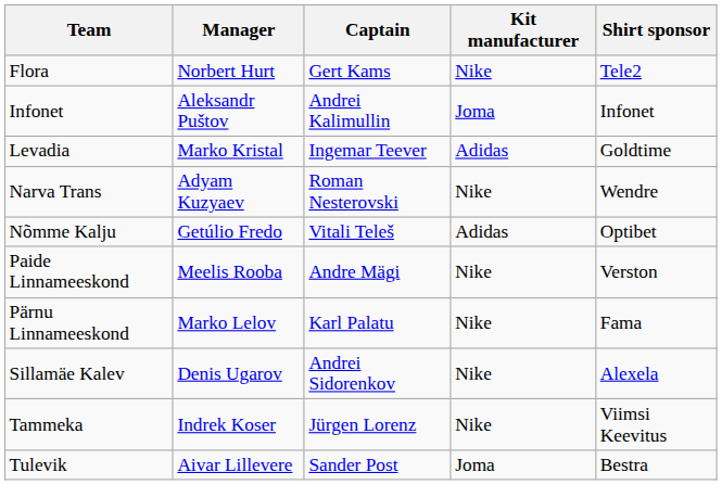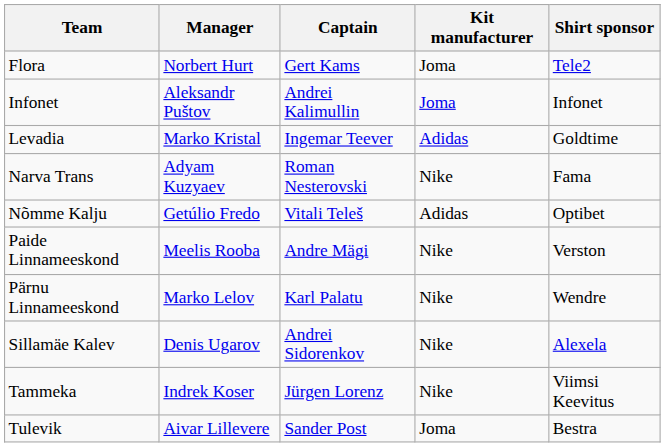Flora | Kit manufacturer: Nike -> Joma
Narva Trans | Shirt sponsor: Wendre -> Fama
Pärnu Linnameeskond | Shirt sponsor: Fama -> Wendre
